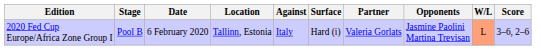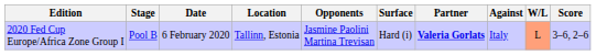columns swapped: Against <-> Opponents
2020 Fed Cup Europe/Africa Zone Group I | Partner: normal -> bold
